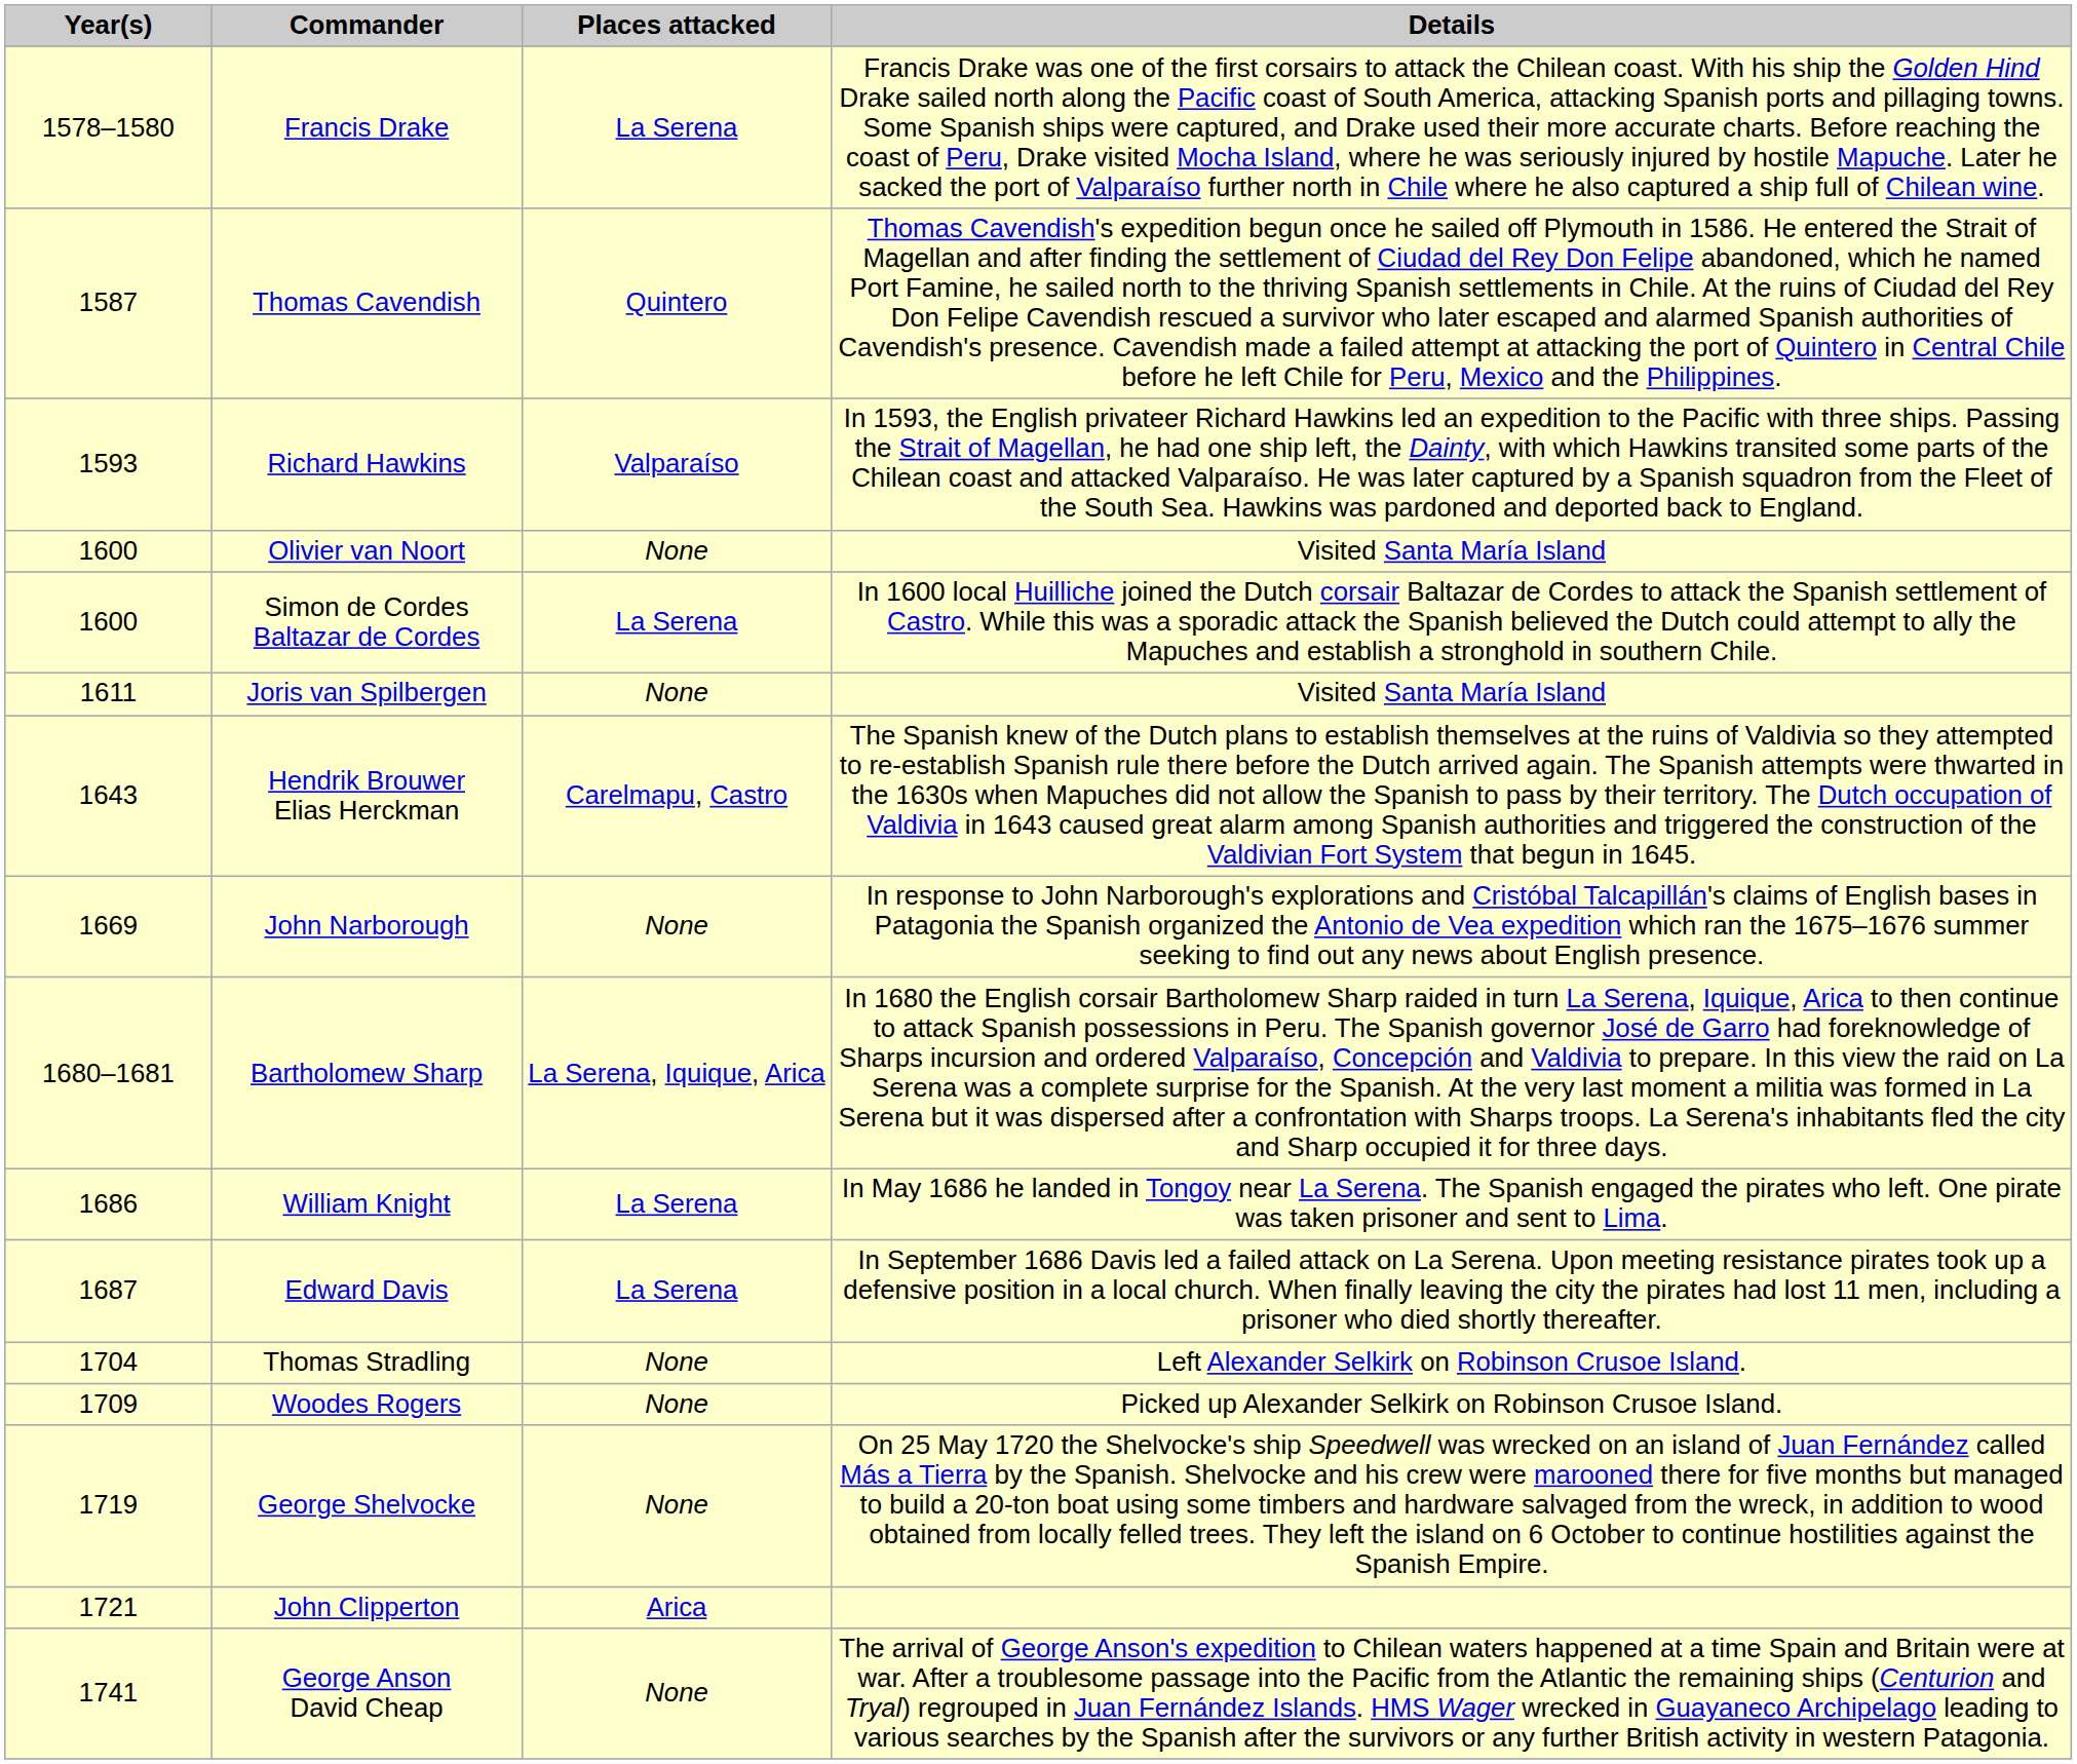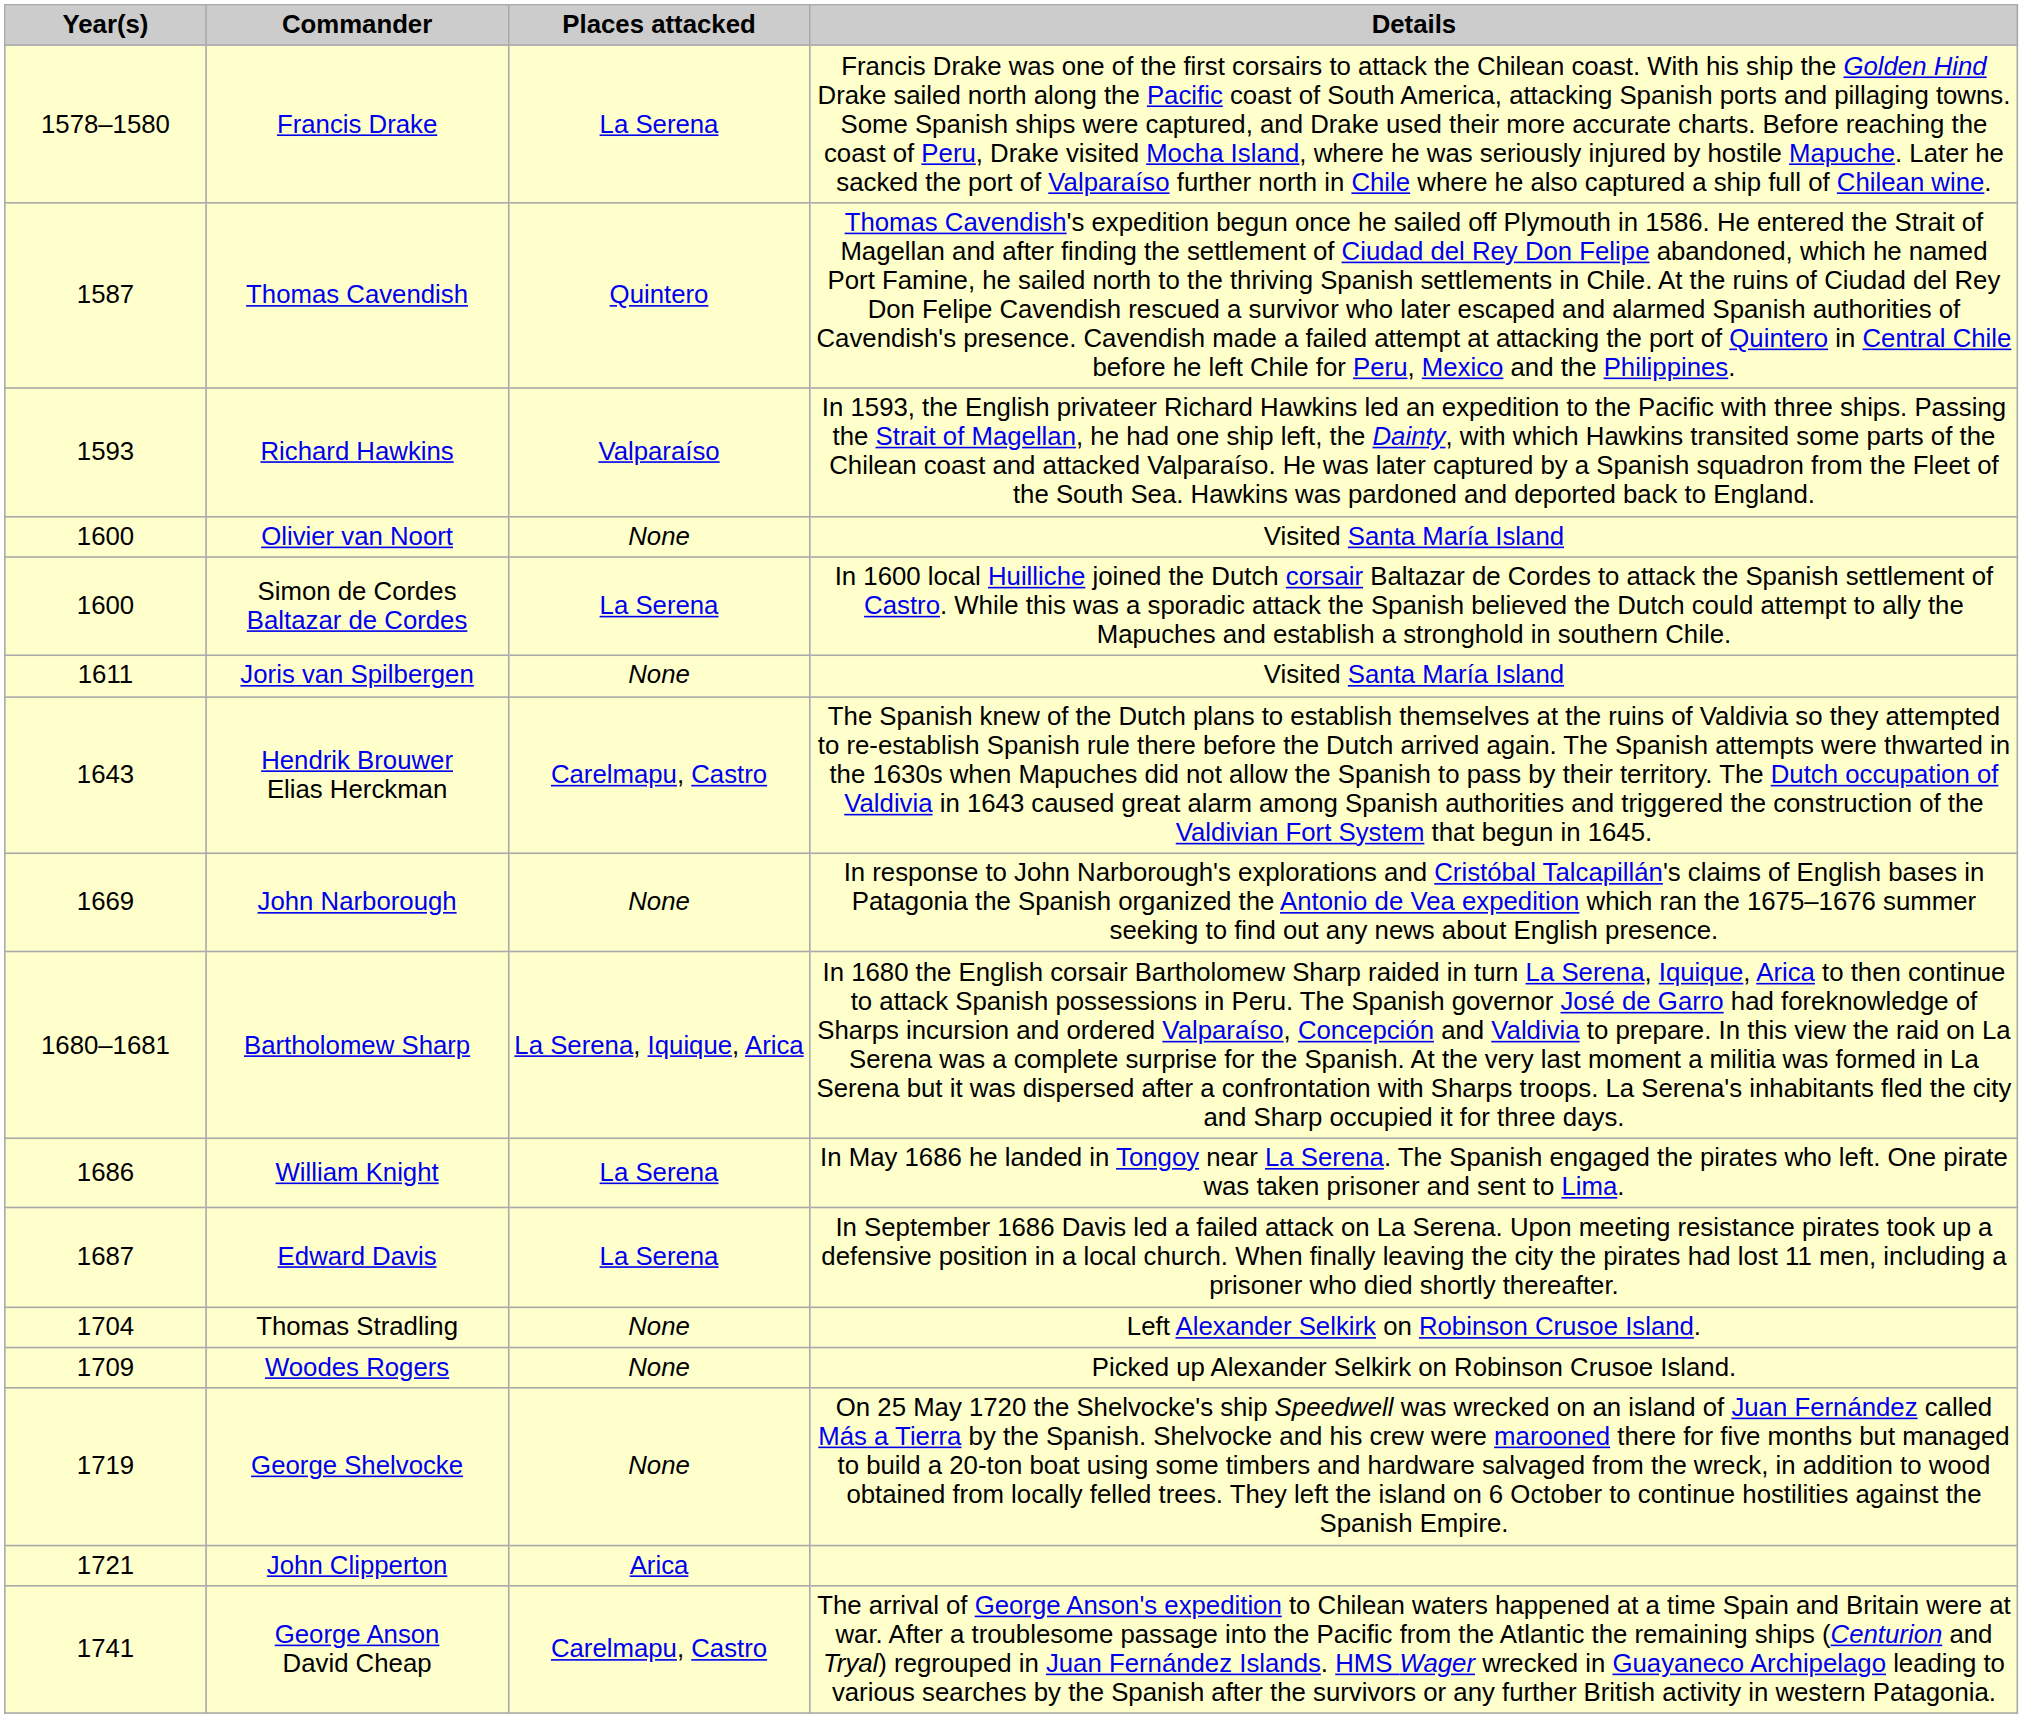George Anson David Cheap | Places attacked: None -> Carelmapu, Castro
